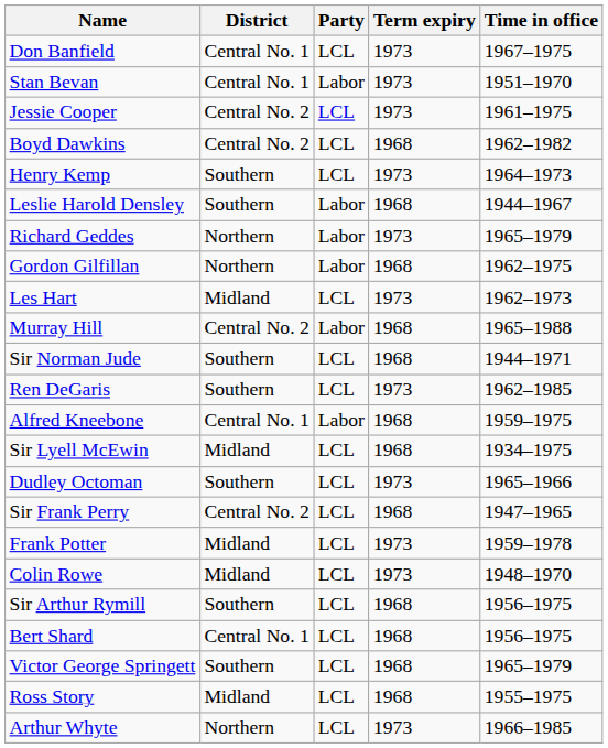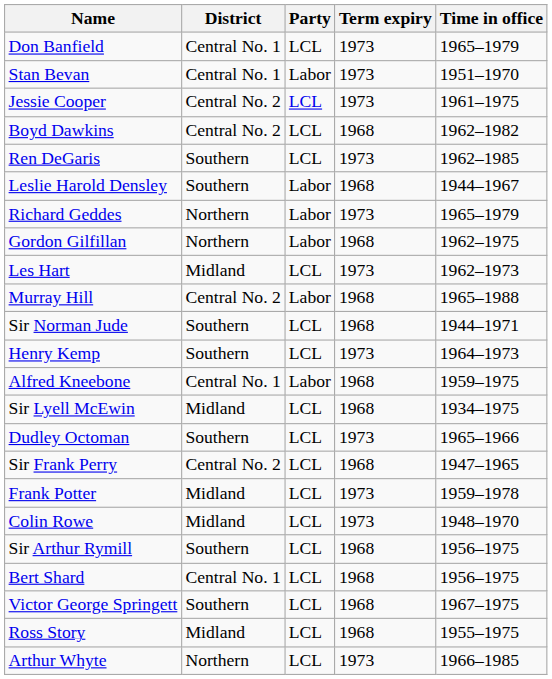Don Banfield | Time in office: 1967–1975 -> 1965–1979
rows swapped: Ren DeGaris <-> Henry Kemp
Victor George Springett | Time in office: 1965–1979 -> 1967–1975
